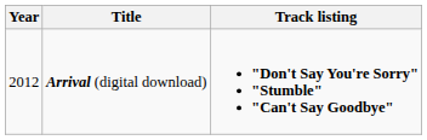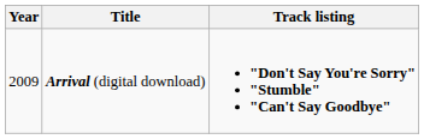Arrival (digital download) | Year: 2012 -> 2009
